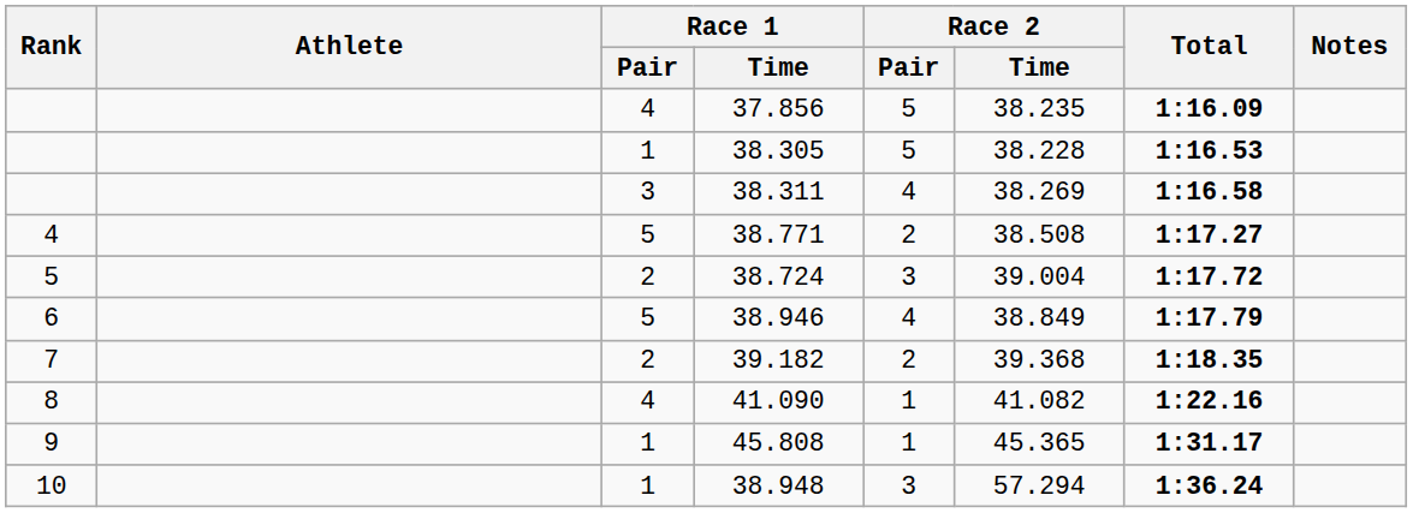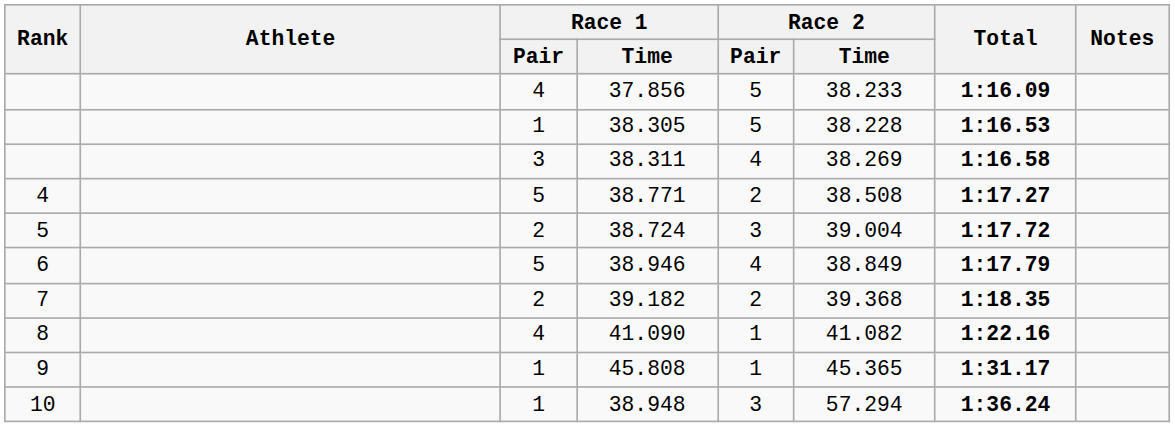37.856 | Race 2 / Time: 38.235 -> 38.233
